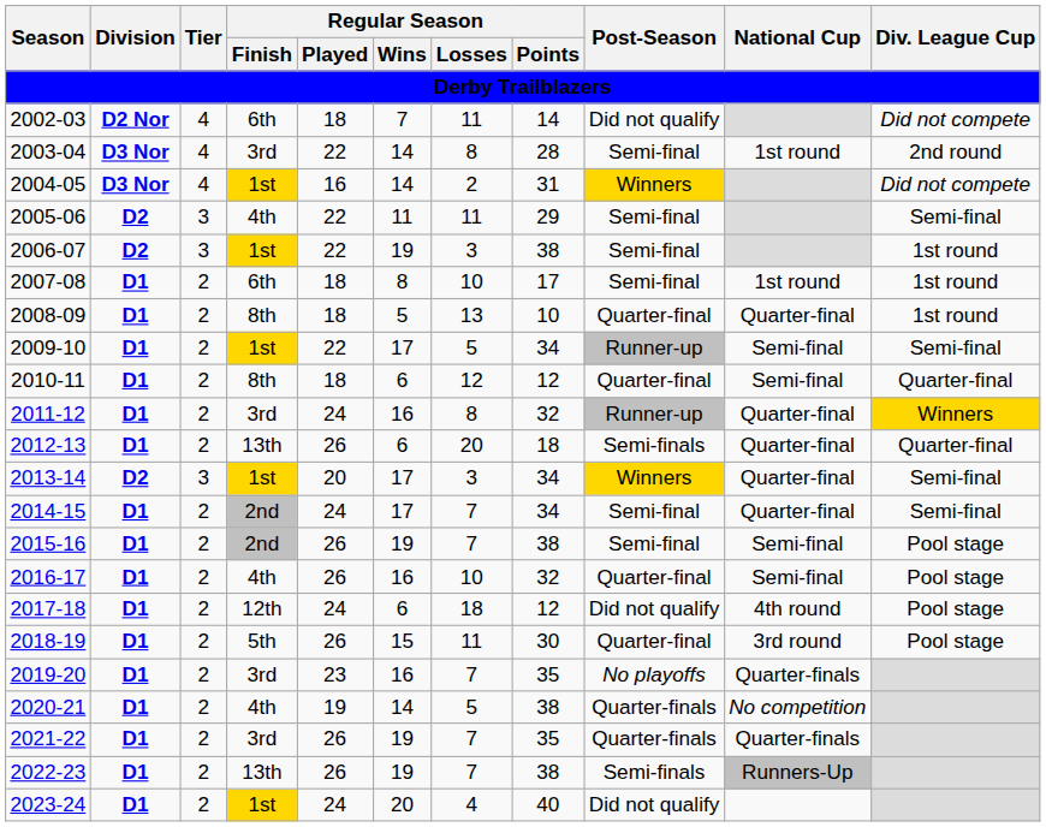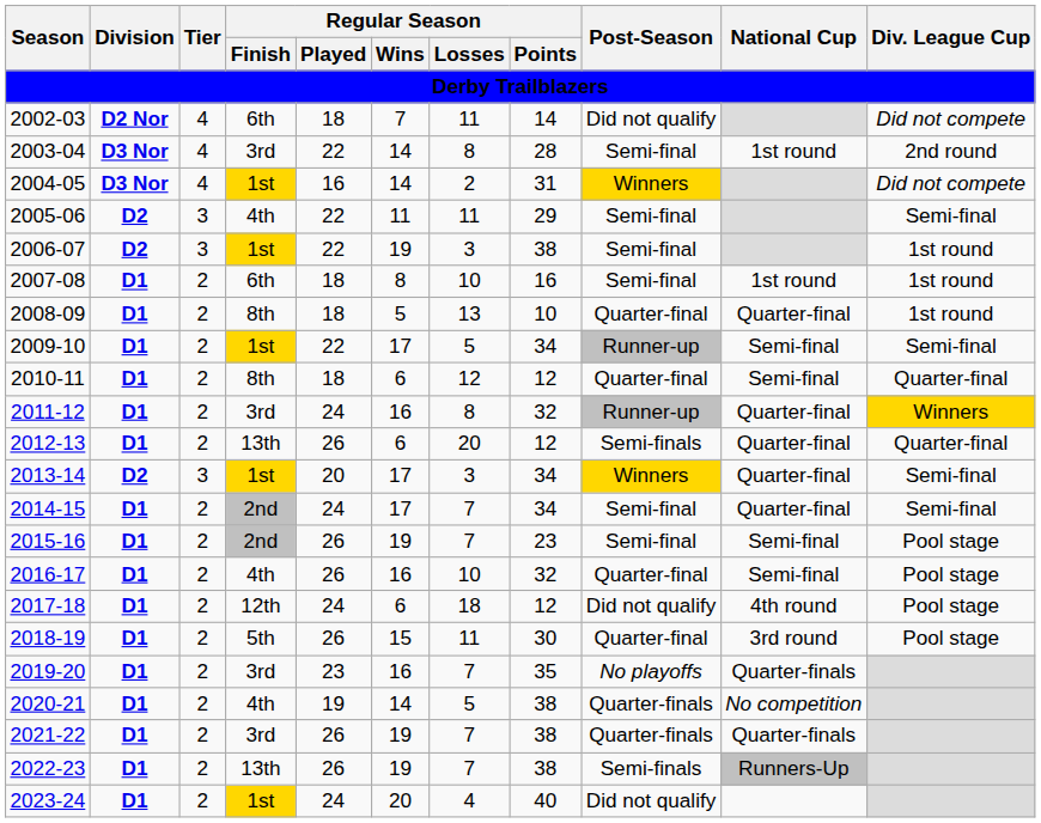2007-08 | Regular Season / Points: 17 -> 16
2012-13 | Regular Season / Points: 18 -> 12
2015-16 | Regular Season / Points: 38 -> 23
2021-22 | Regular Season / Points: 35 -> 38
